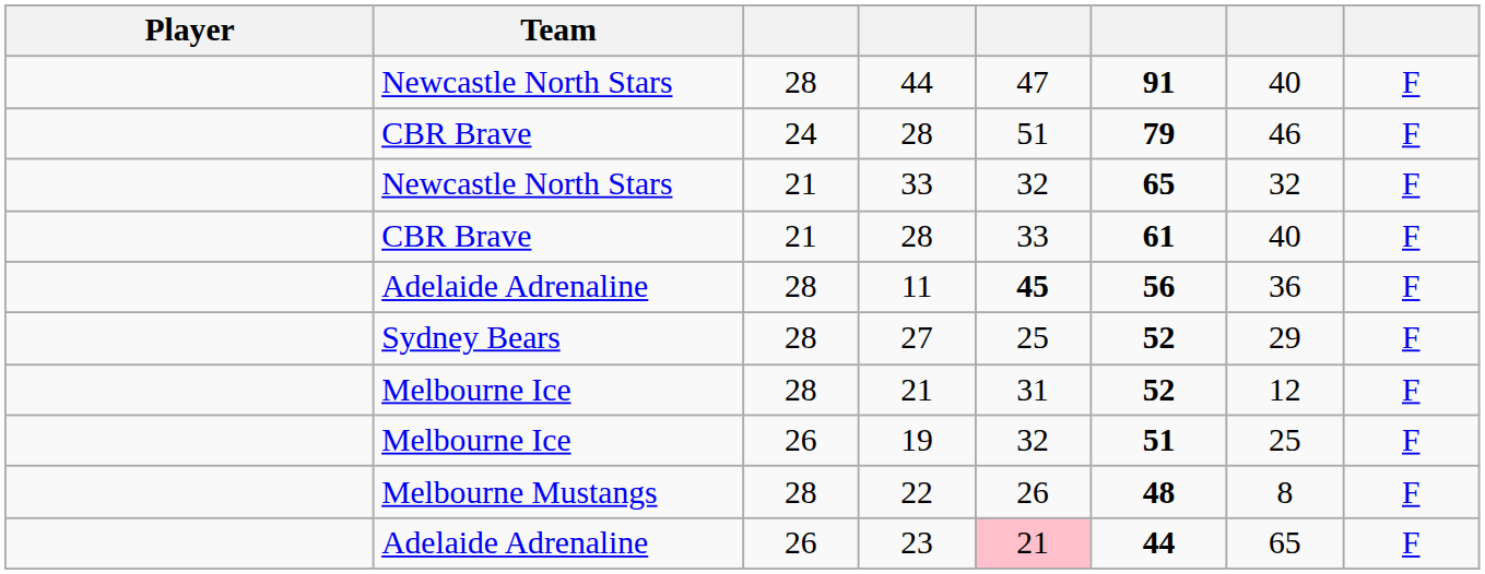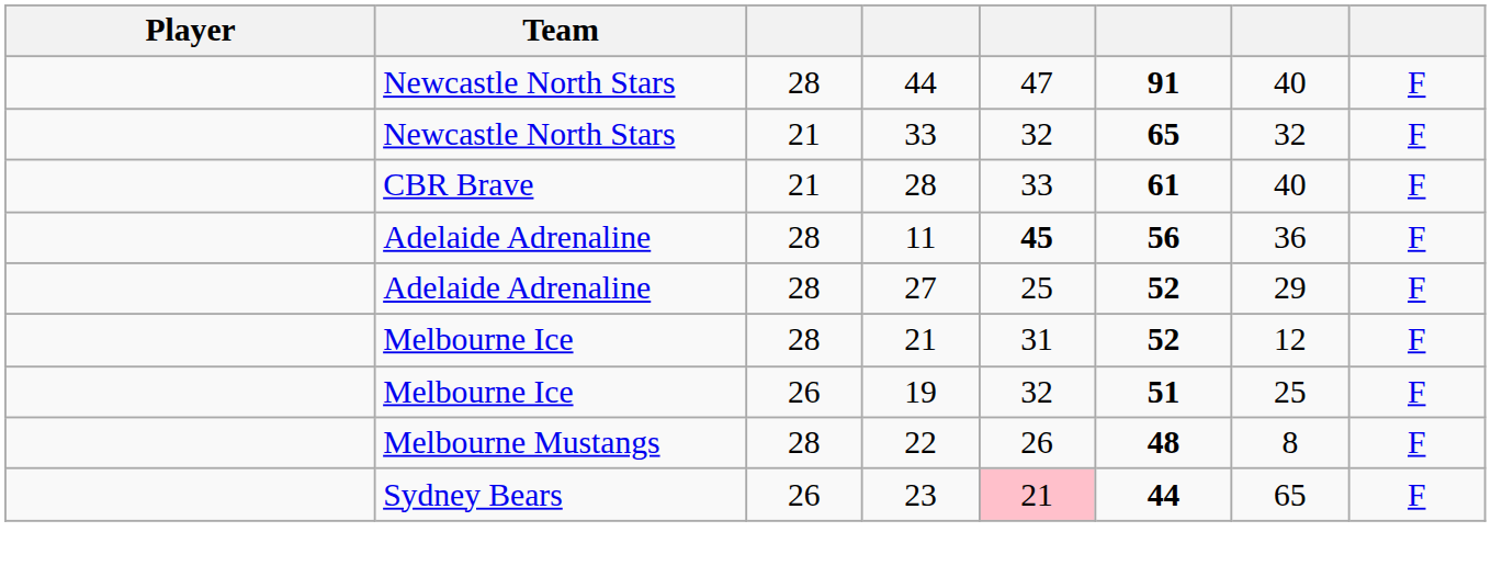- row: CBR Brave | 24 | 28 | 51 | 79 | 46 | F
27 | Team: Sydney Bears -> Adelaide Adrenaline
23 | Team: Adelaide Adrenaline -> Sydney Bears
